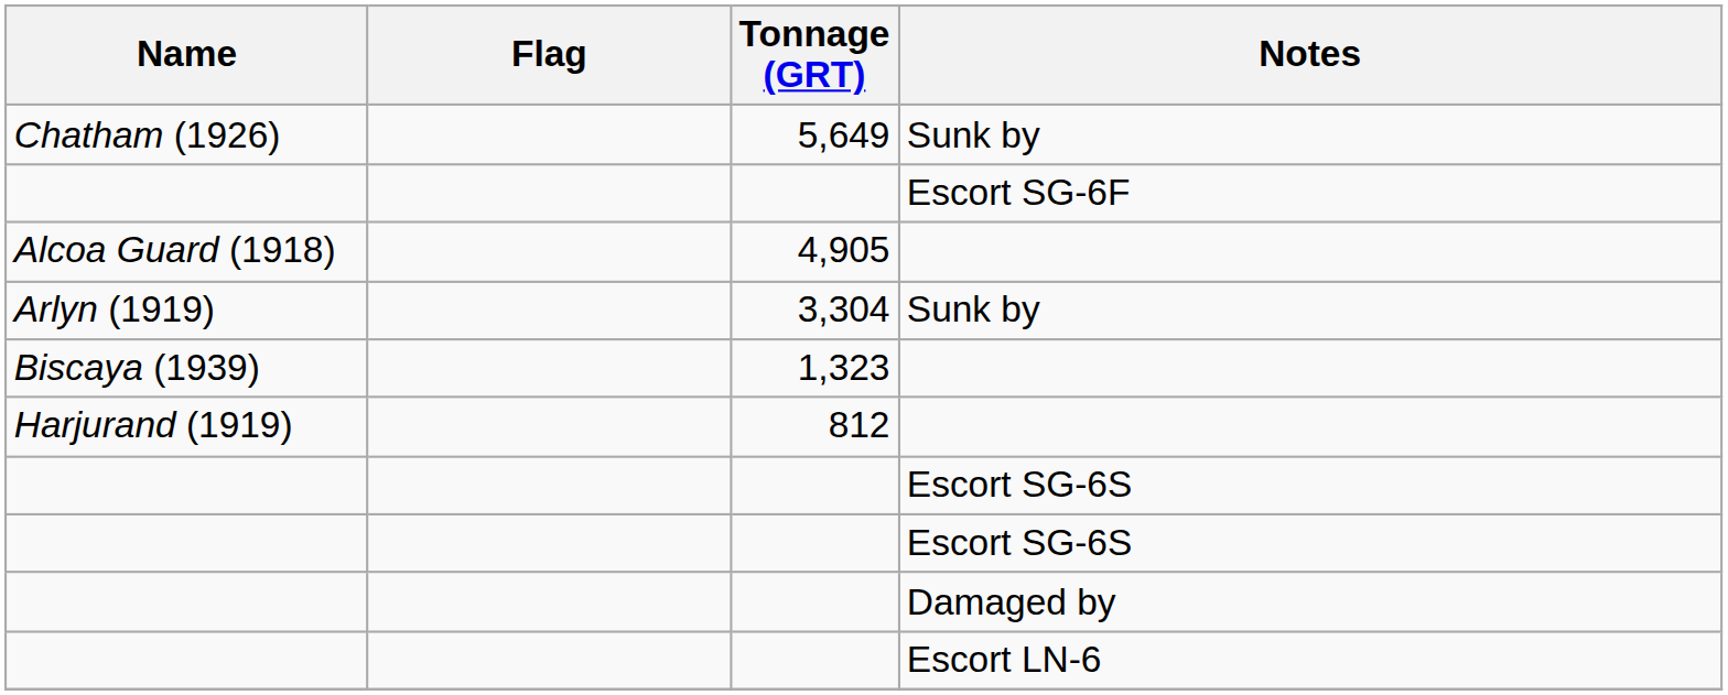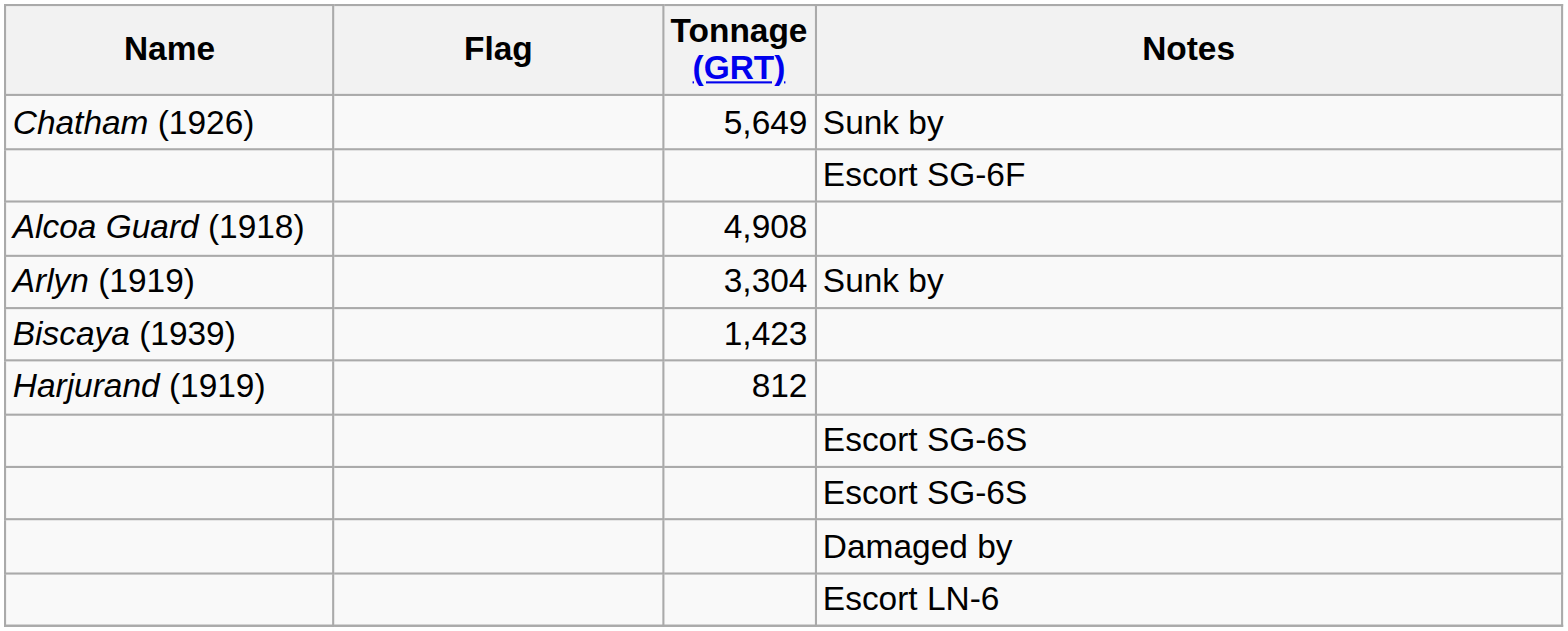Alcoa Guard (1918) | Tonnage (GRT): 4,905 -> 4,908
Biscaya (1939) | Tonnage (GRT): 1,323 -> 1,423
